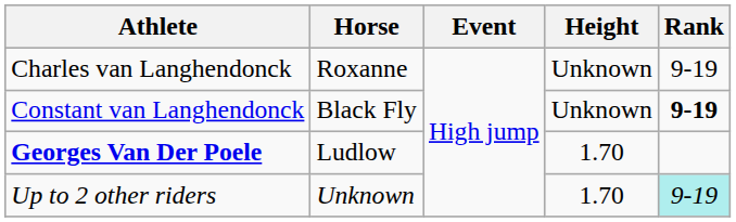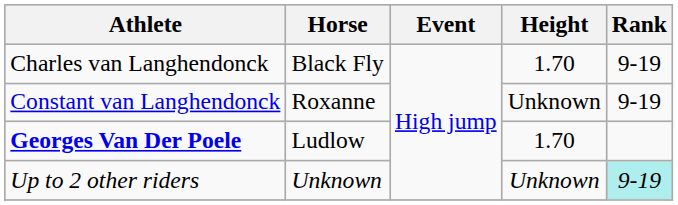Charles van Langhendonck | Horse: Roxanne -> Black Fly
Charles van Langhendonck | Height: Unknown -> 1.70
Constant van Langhendonck | Horse: Black Fly -> Roxanne
Constant van Langhendonck | Rank: bold -> normal
Up to 2 other riders | Height: 1.70 -> Unknown
